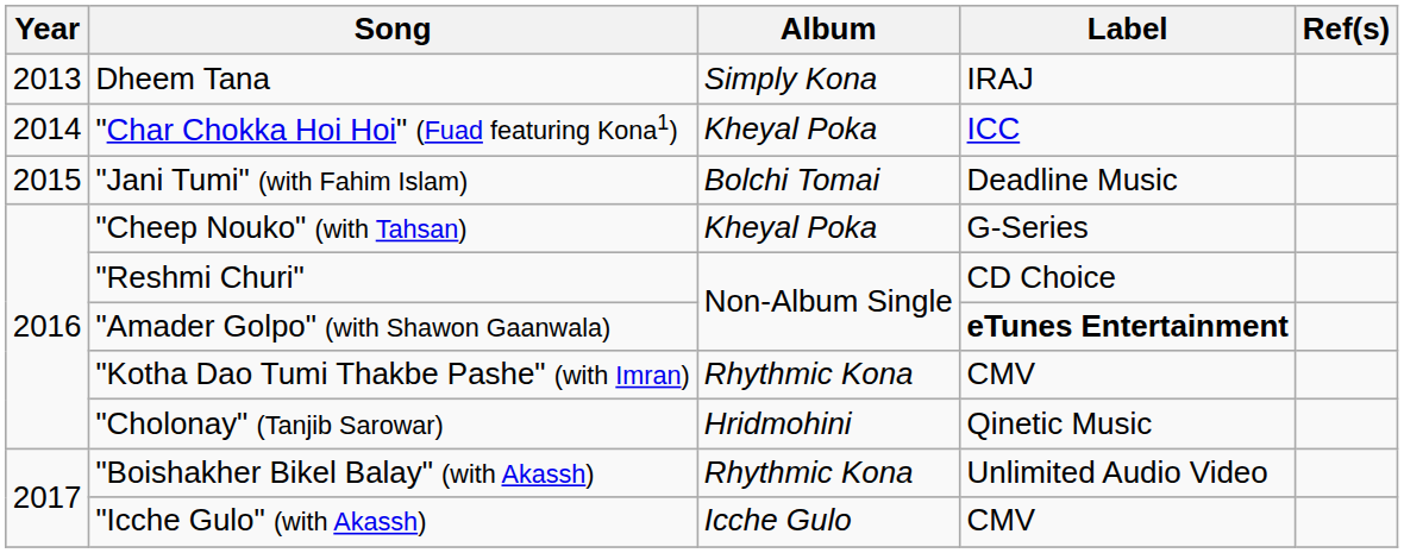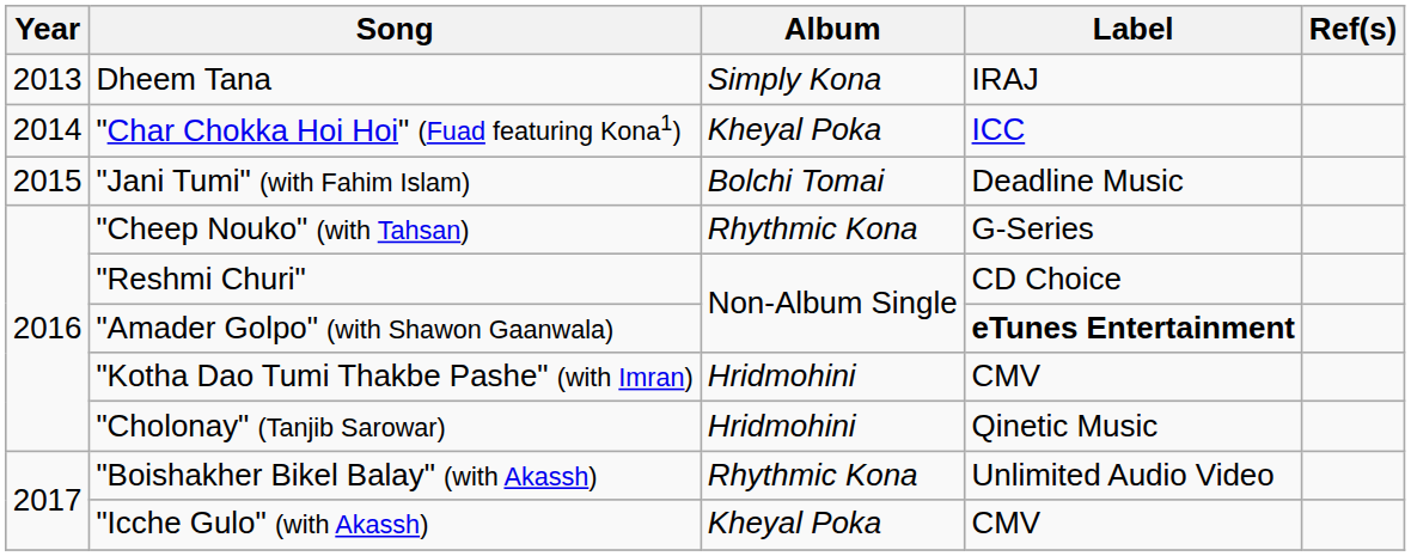"Cheep Nouko" (with Tahsan) | Album: Kheyal Poka -> Rhythmic Kona
"Kotha Dao Tumi Thakbe Pashe" (with Imran) | Album: Rhythmic Kona -> Hridmohini
"Icche Gulo" (with Akassh) | Album: Icche Gulo -> Kheyal Poka
